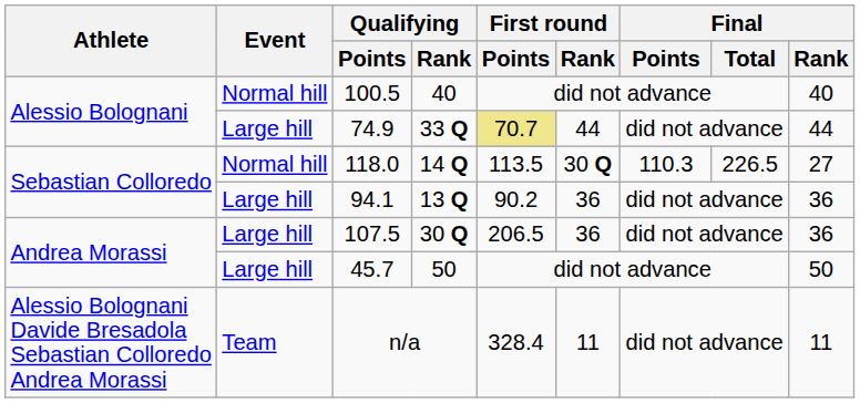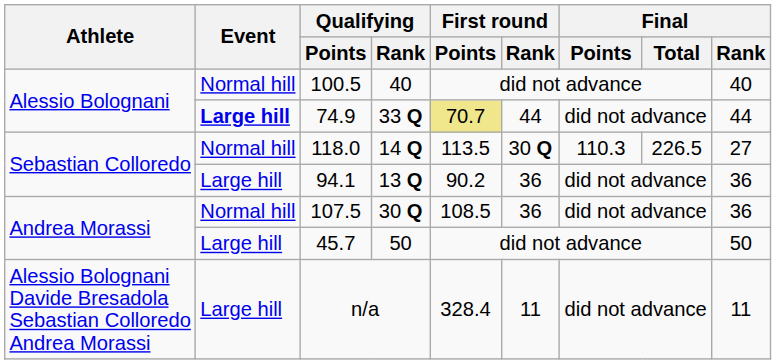74.9 | Event: normal -> bold
107.5 | Event: Large hill -> Normal hill
107.5 | First round / Points: 206.5 -> 108.5
n/a | Event: Team -> Large hill
